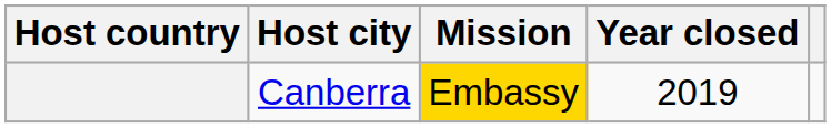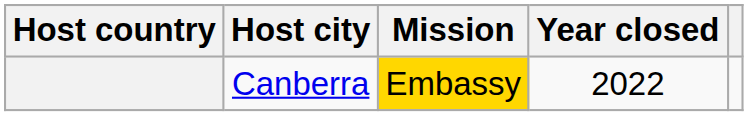Canberra | Year closed: 2019 -> 2022
